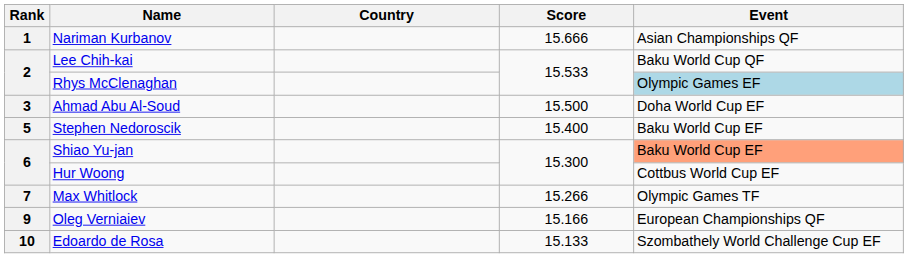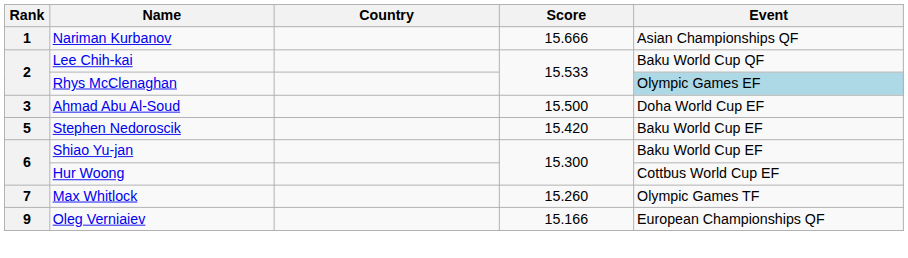Stephen Nedoroscik | Score: 15.400 -> 15.420
Shiao Yu-jan | Event: lightsalmon background -> no background
Max Whitlock | Score: 15.266 -> 15.260
- row: 10 | Edoardo de Rosa | 15.133 | Szombathely World Challenge Cup EF
